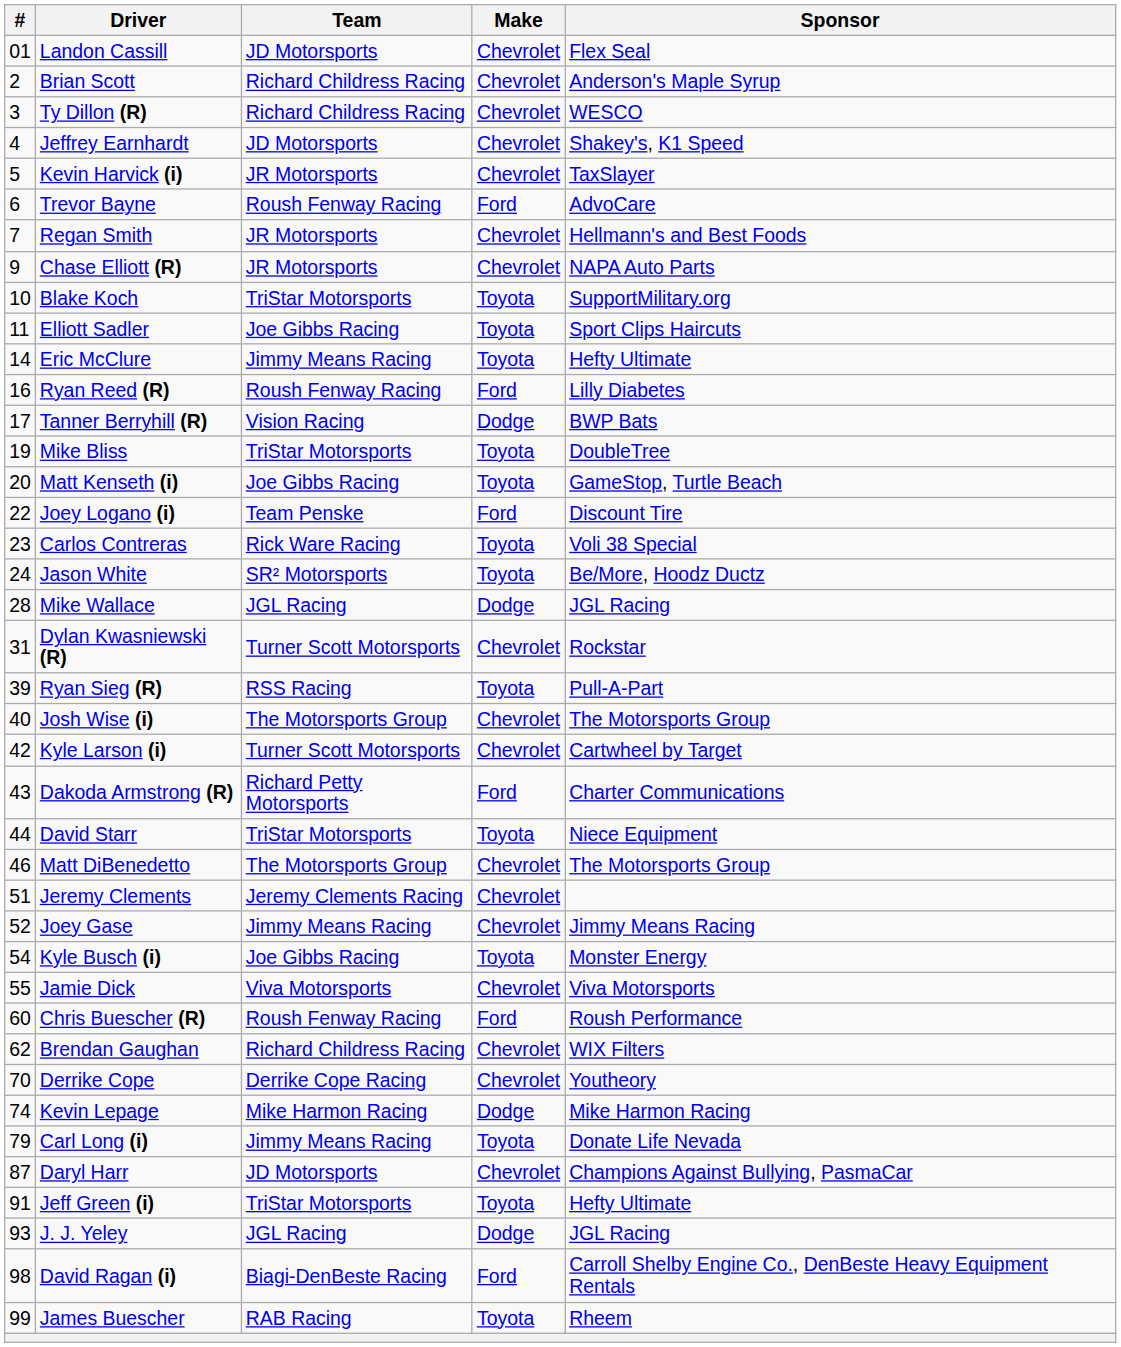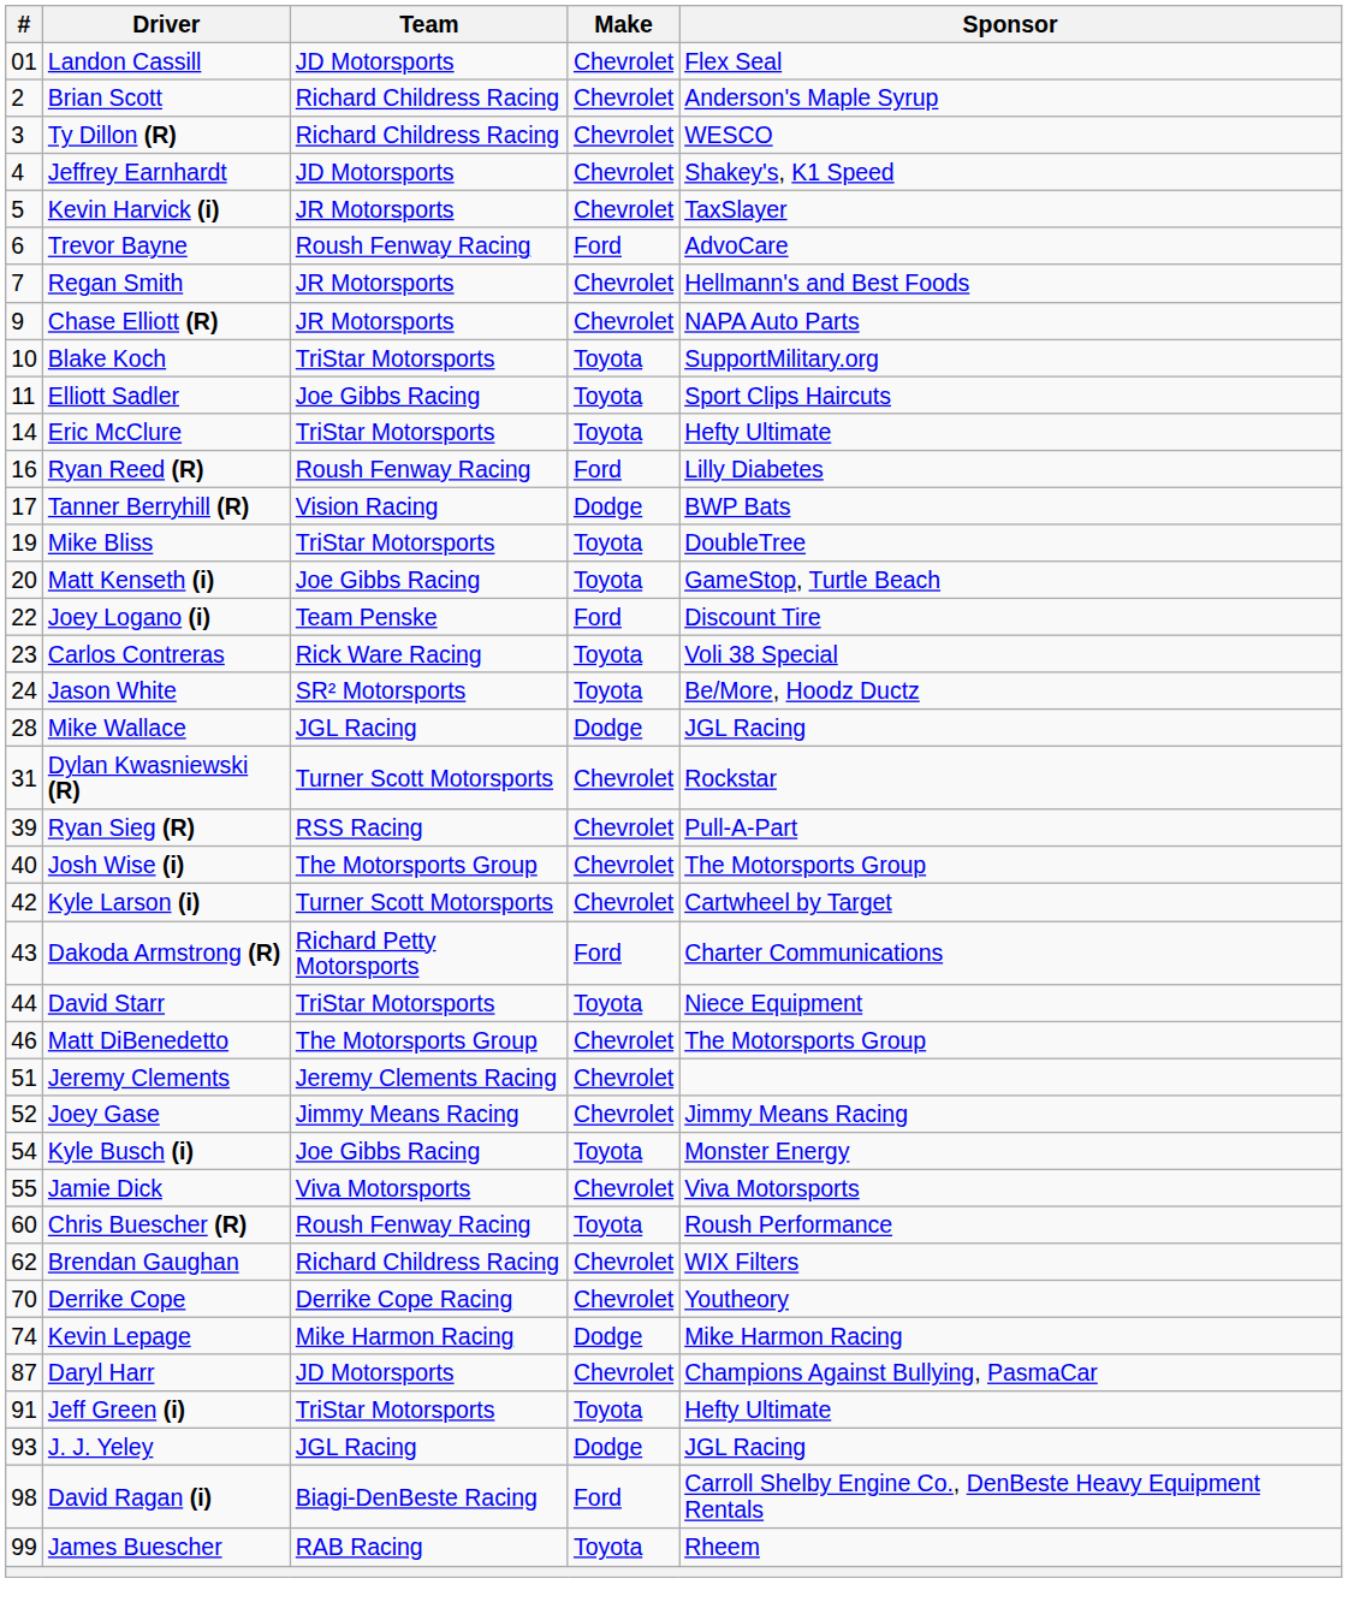Eric McClure | Team: Jimmy Means Racing -> TriStar Motorsports
Ryan Sieg (R) | Make: Toyota -> Chevrolet
Chris Buescher (R) | Make: Ford -> Toyota
- row: 79 | Carl Long (i) | Jimmy Means Racing | Toyota | Donate Life Nevada
